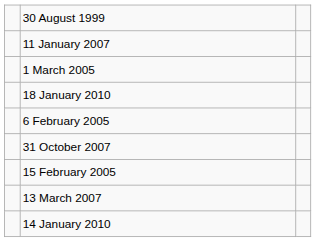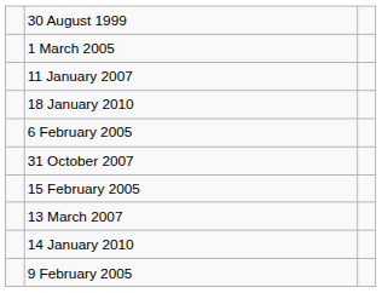rows swapped: 1 March 2005 <-> 11 January 2007
+ row: 9 February 2005
